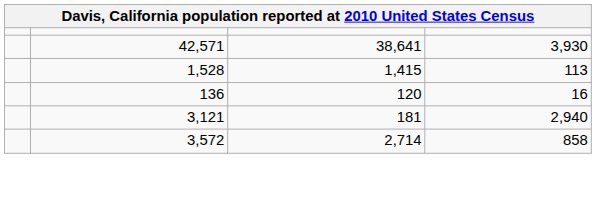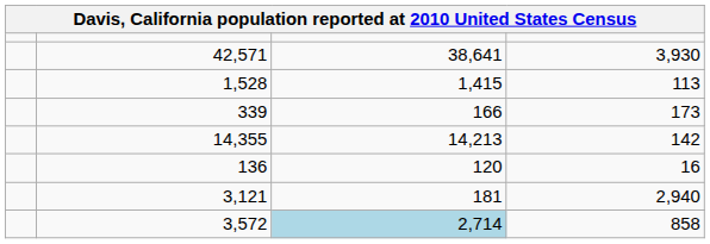+ row: 339 | 166 | 173
+ row: 14,355 | 14,213 | 142
3,572 | column 3: no background -> lightblue background
